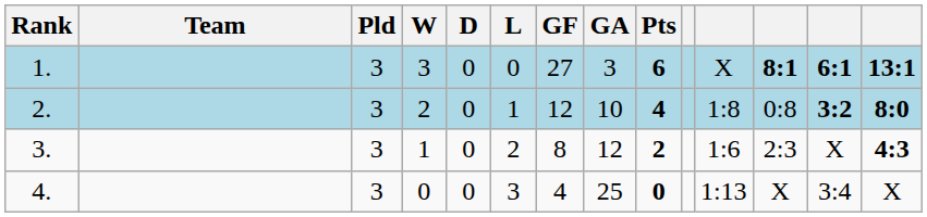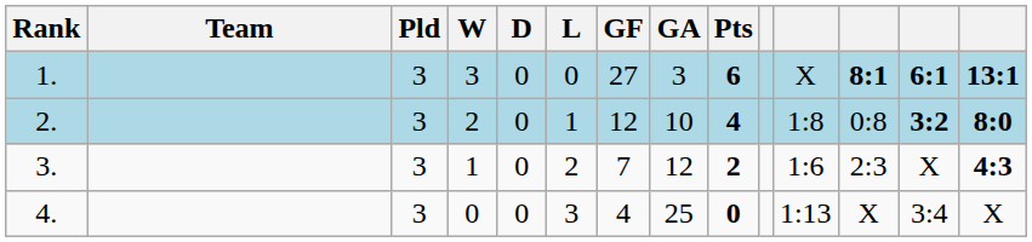3. | GF: 8 -> 7
